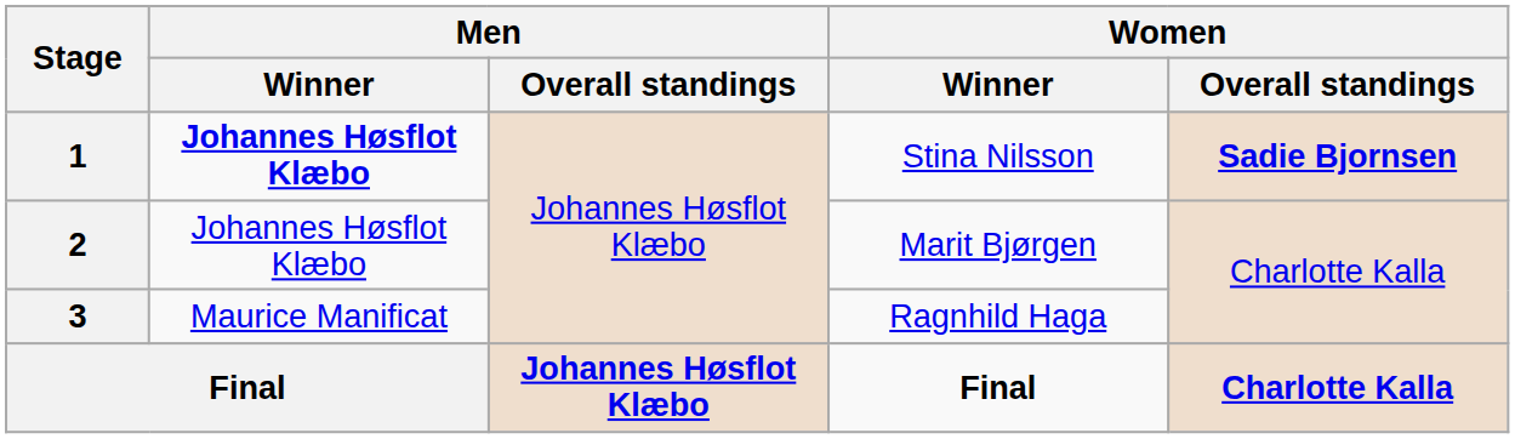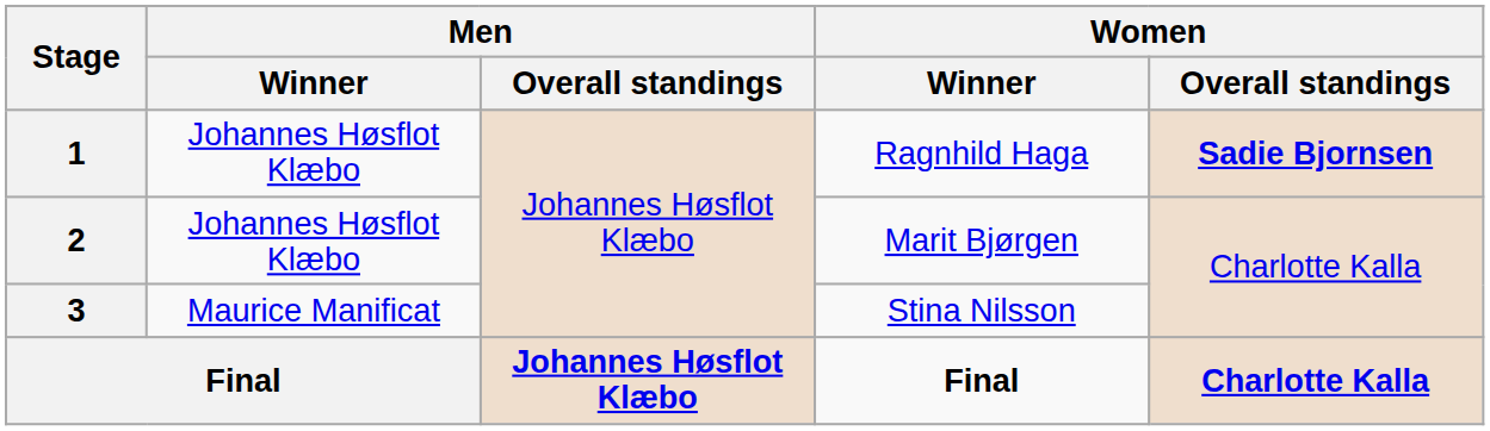1 | Men / Winner: bold -> normal
1 | Women / Winner: Stina Nilsson -> Ragnhild Haga
3 | Women / Winner: Ragnhild Haga -> Stina Nilsson
